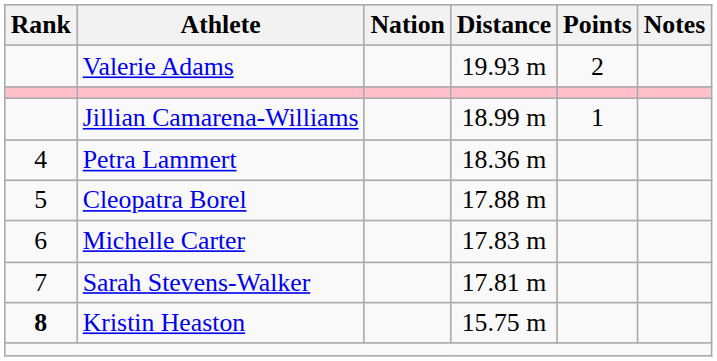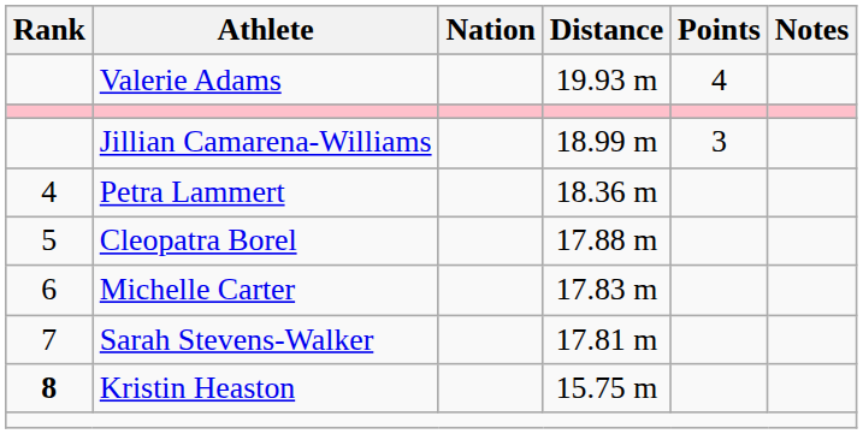Valerie Adams | Points: 2 -> 4
Jillian Camarena-Williams | Points: 1 -> 3
